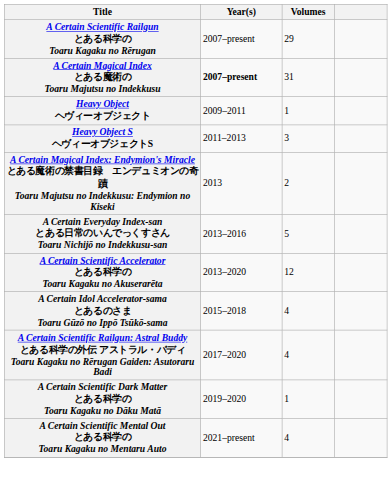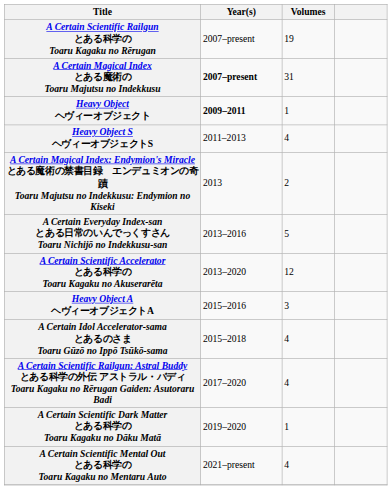A Certain Scientific Railgun とある科学の Toaru Kagaku no Rērugan | Volumes: 29 -> 19
Heavy Object ヘヴィーオブジェクト | Year(s): normal -> bold
Heavy Object S ヘヴィーオブジェクトS | Volumes: 3 -> 4
+ row: Heavy Object A ヘヴィーオブジェクトA | 2015–2016 | 3
